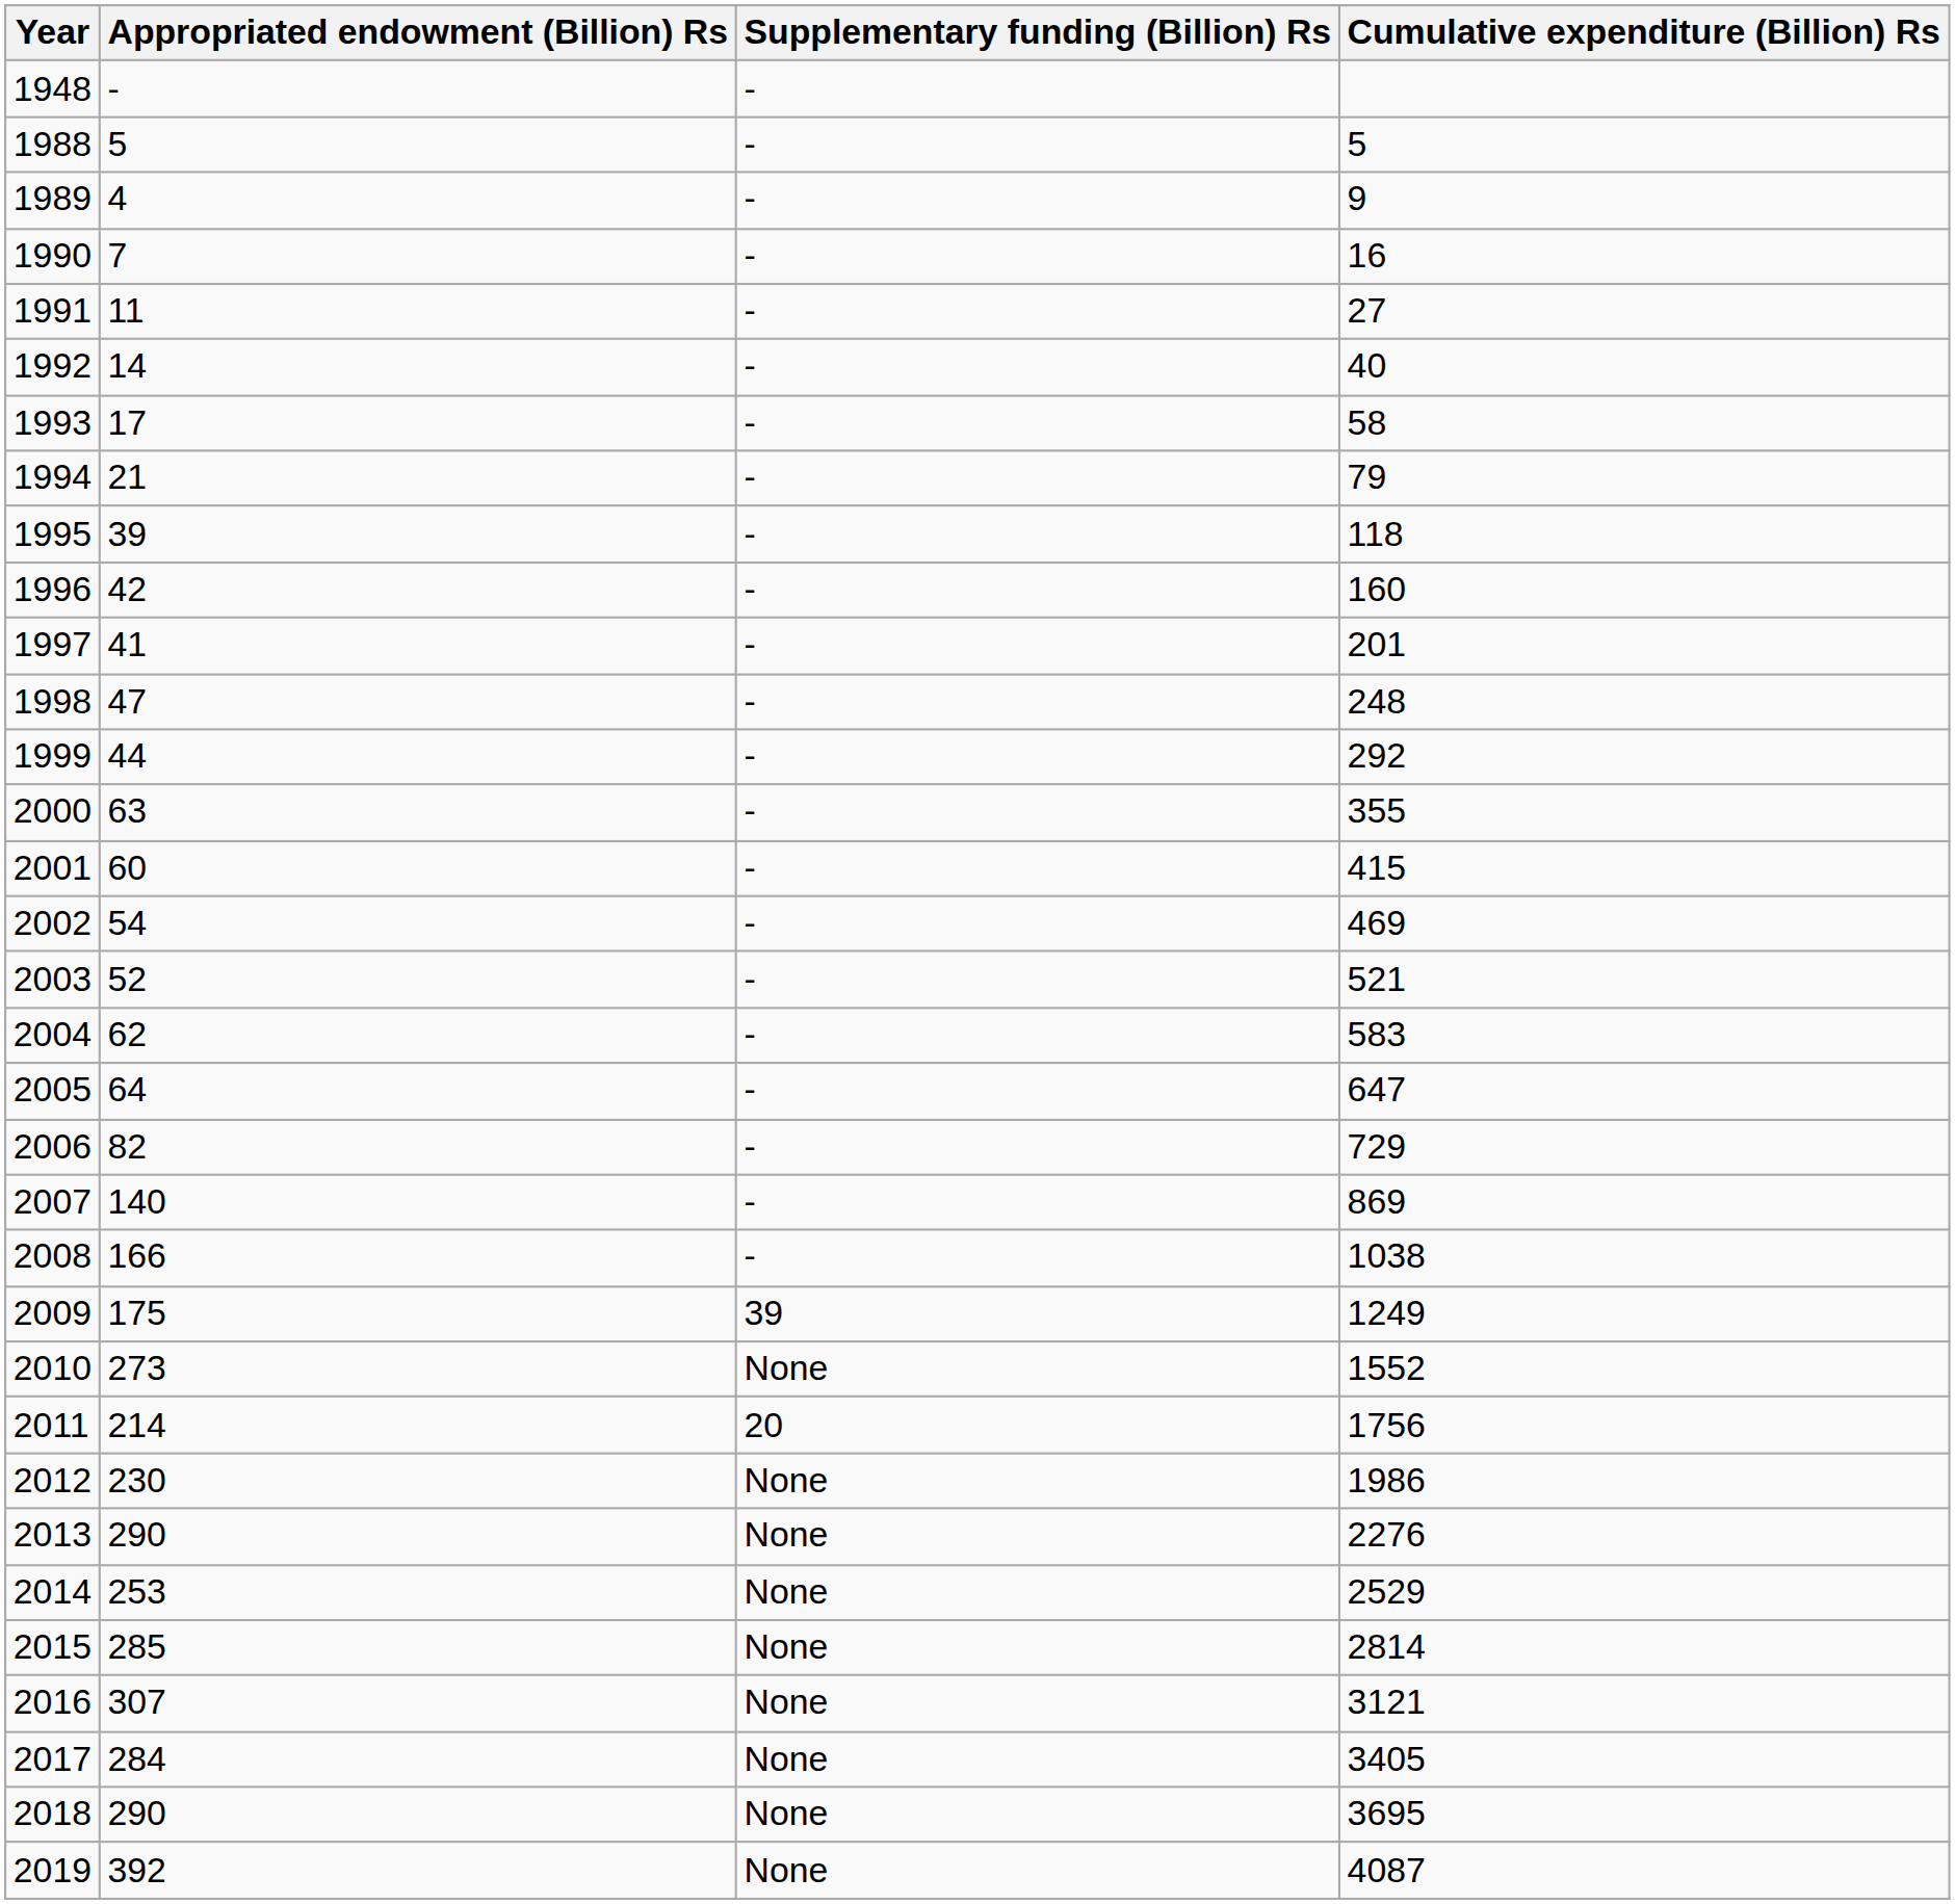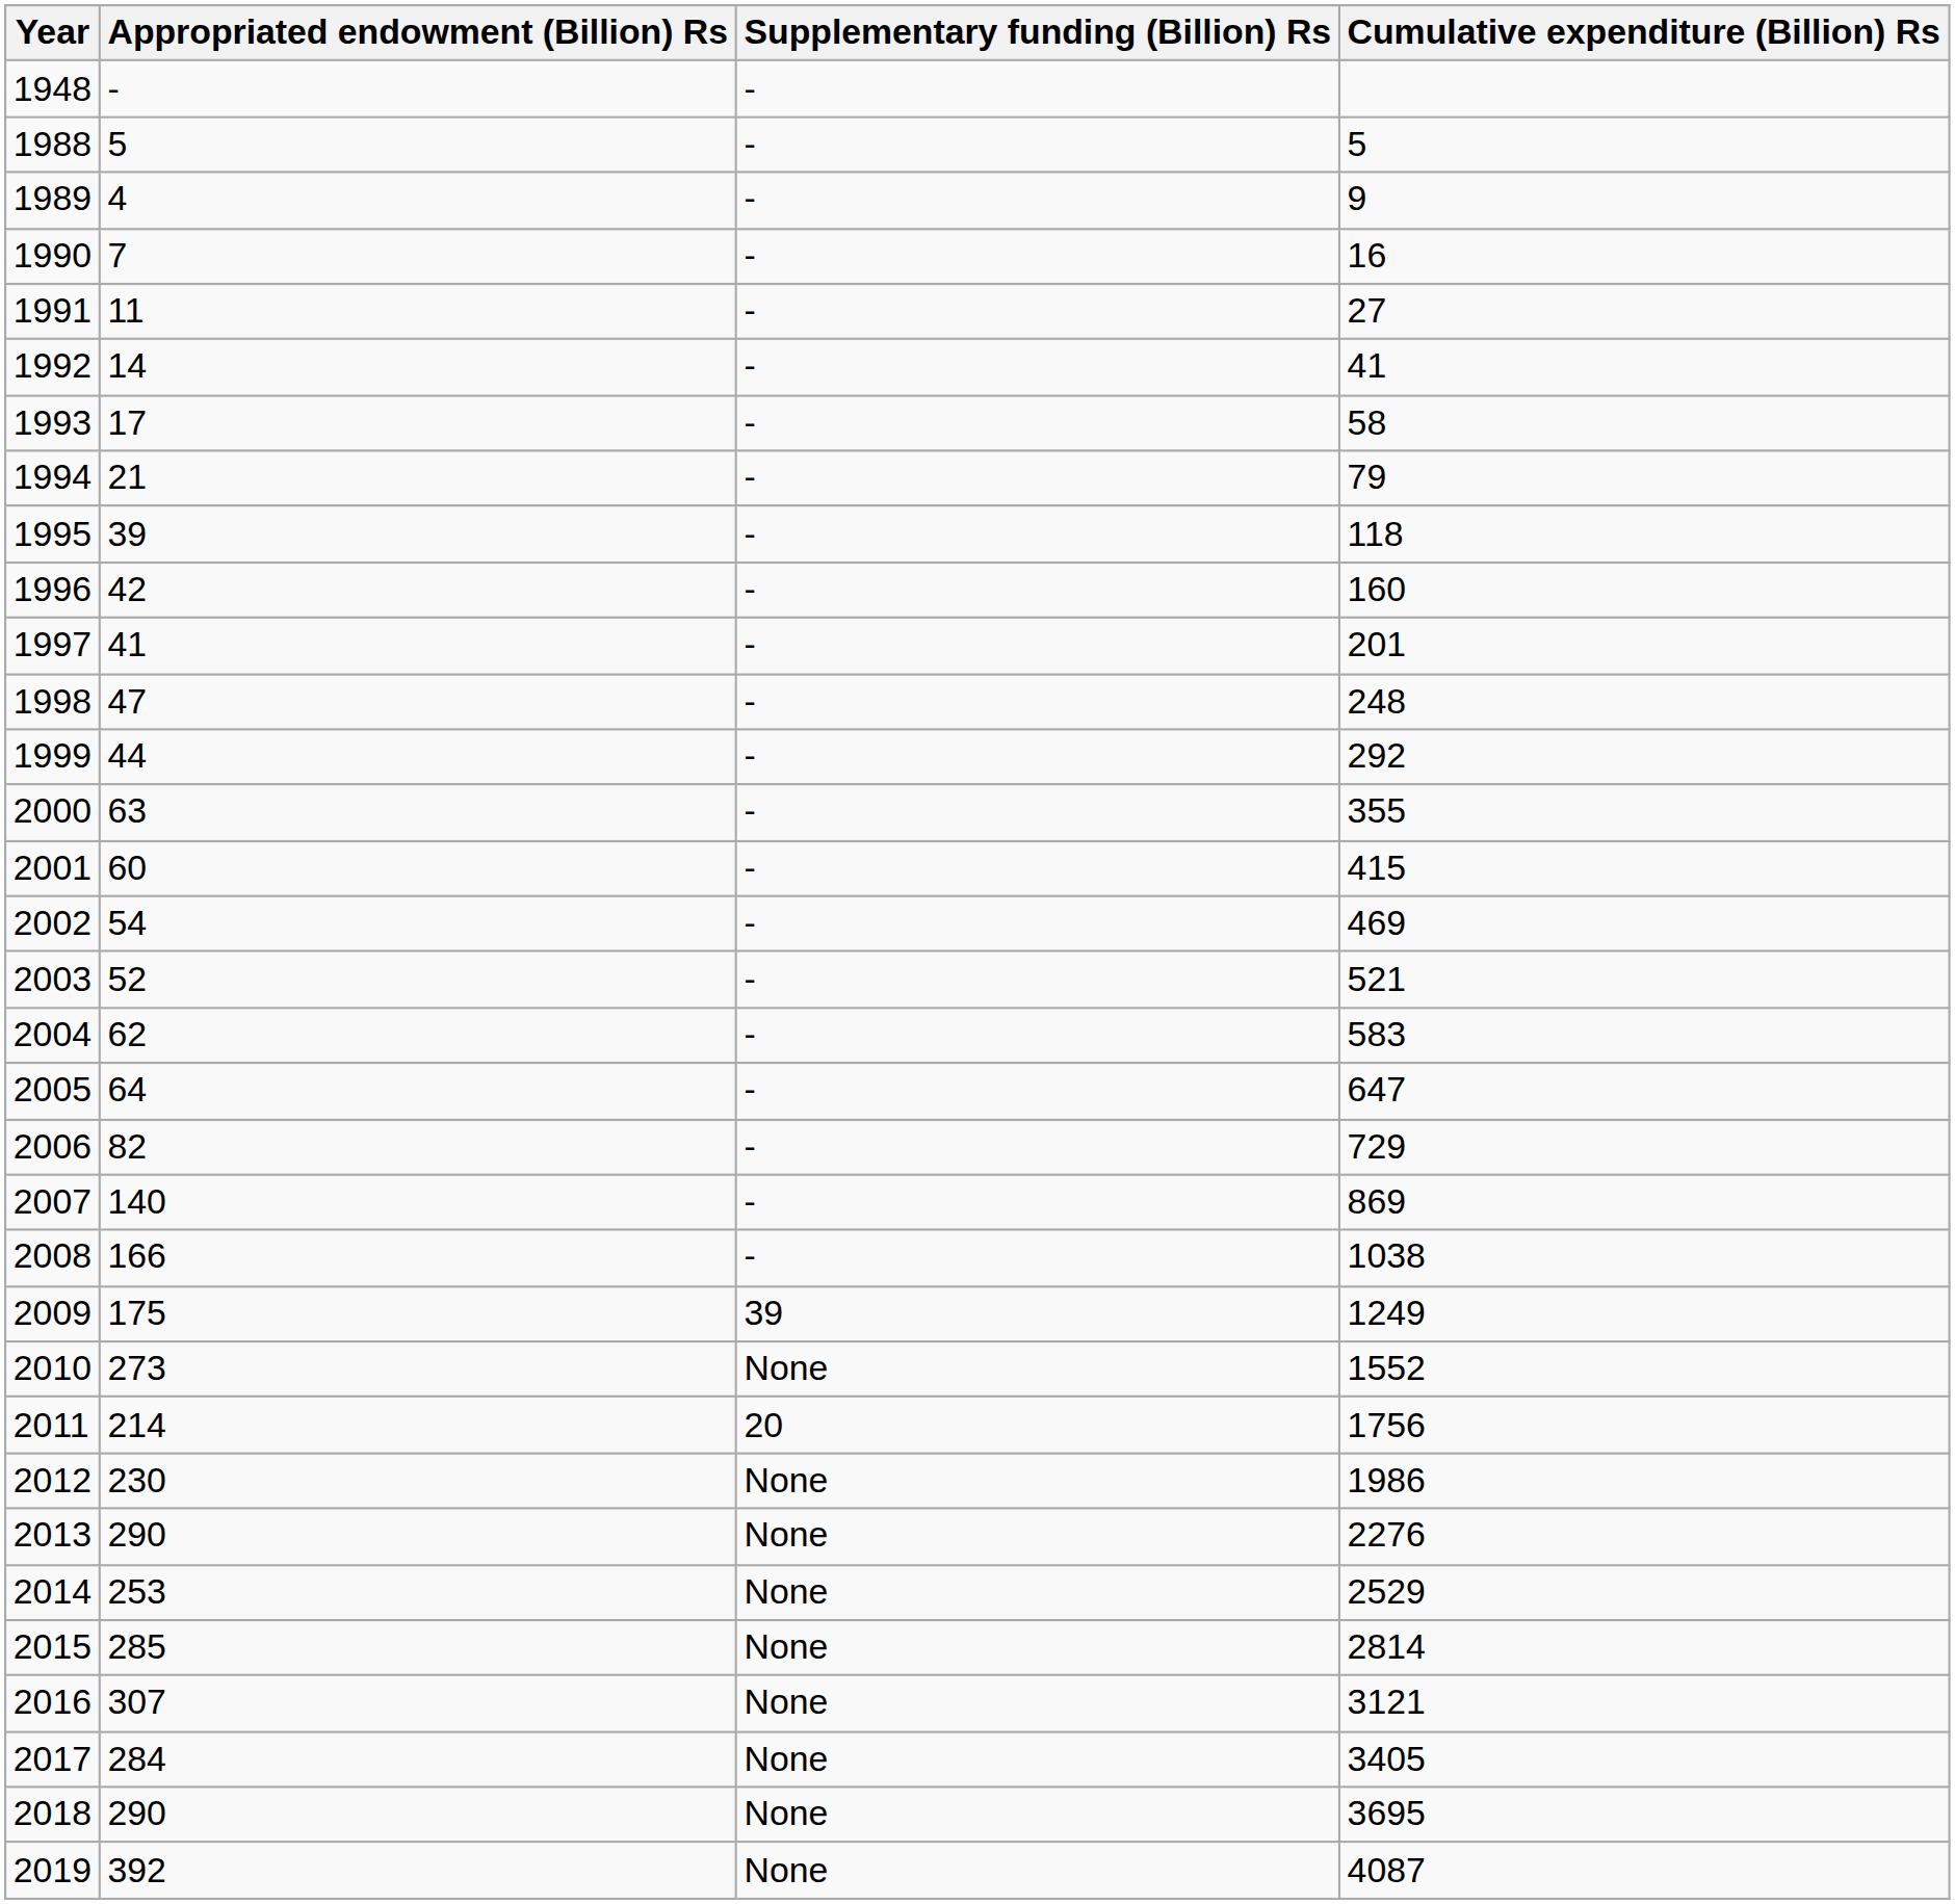1992 | Cumulative expenditure (Billion) Rs: 40 -> 41
